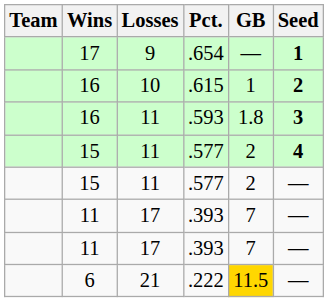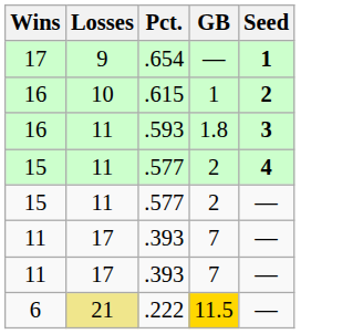- column: Team
.222 | Losses: no background -> khaki background
